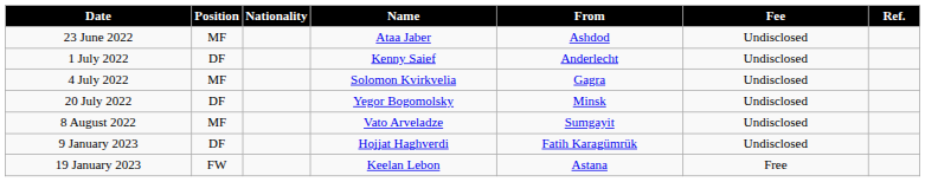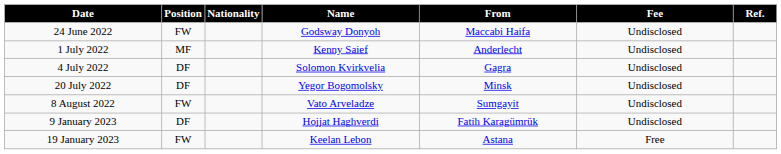- row: 23 June 2022 | MF | Ataa Jaber | Ashdod | Undisclosed
+ row: 24 June 2022 | FW | Godsway Donyoh | Maccabi Haifa | Undisclosed
1 July 2022 | Position: DF -> MF
4 July 2022 | Position: MF -> DF
8 August 2022 | Position: MF -> FW
